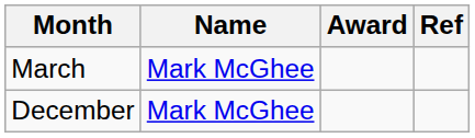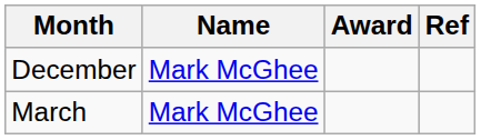rows swapped: December <-> March
